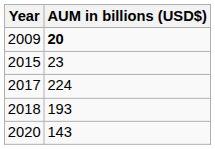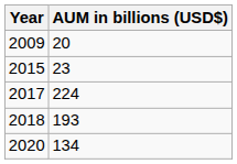2009 | AUM in billions (USD$): bold -> normal
2020 | AUM in billions (USD$): 143 -> 134
